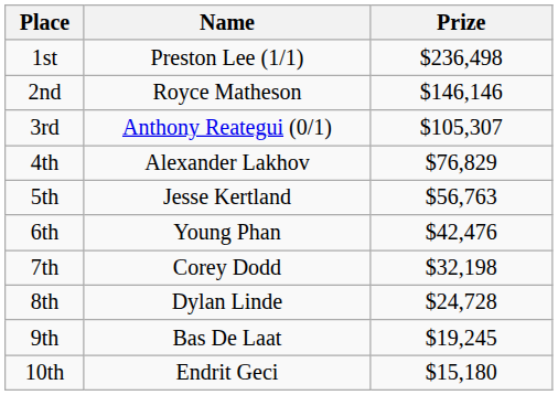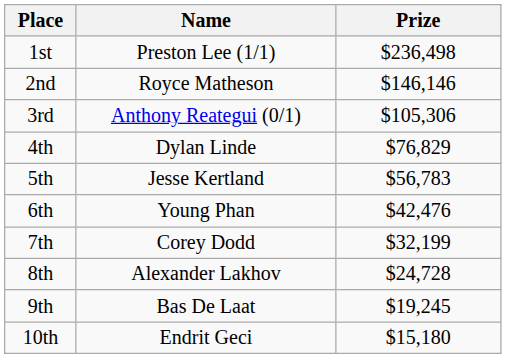3rd | Prize: $105,307 -> $105,306
4th | Name: Alexander Lakhov -> Dylan Linde
5th | Prize: $56,763 -> $56,783
7th | Prize: $32,198 -> $32,199
8th | Name: Dylan Linde -> Alexander Lakhov
